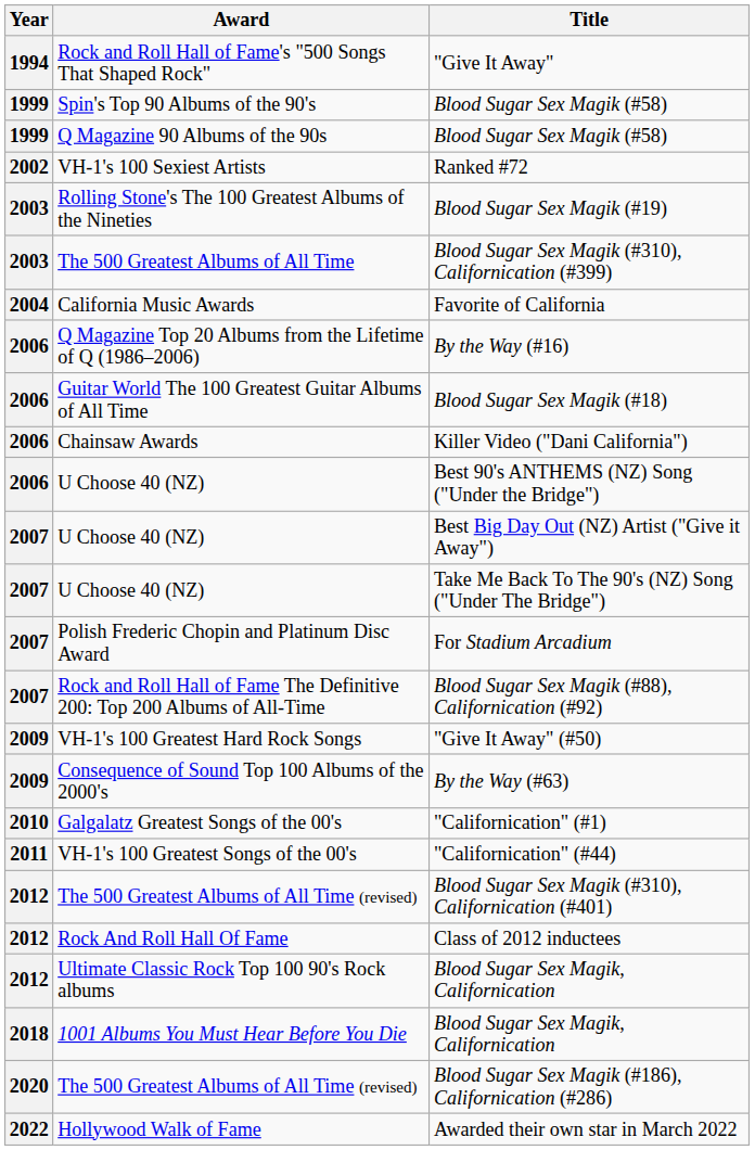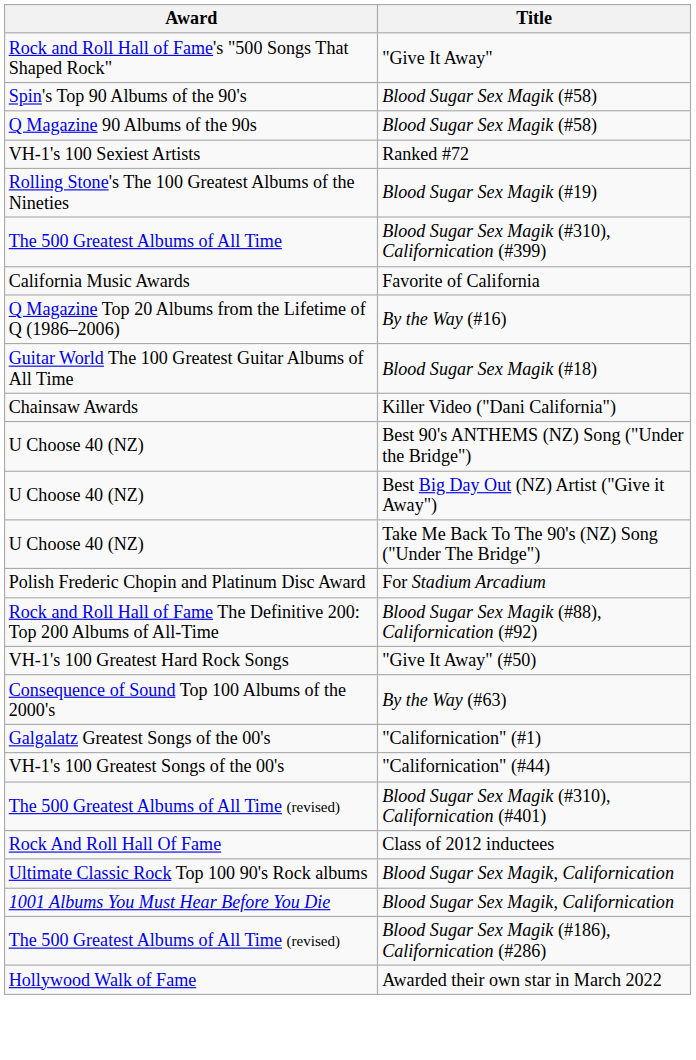- column: Year | 1994 | 1999 | 1999 | 2002 | 2003 | 2003 | 2004 | 2006 | 2006 | 2006 | 2006 | 2007 | 2007 | 2007 | 2007 | 2009 | 2009 | 2010 | 2011 | 2012 | 2012 | 2012 | 2018 | 2020 | 2022
